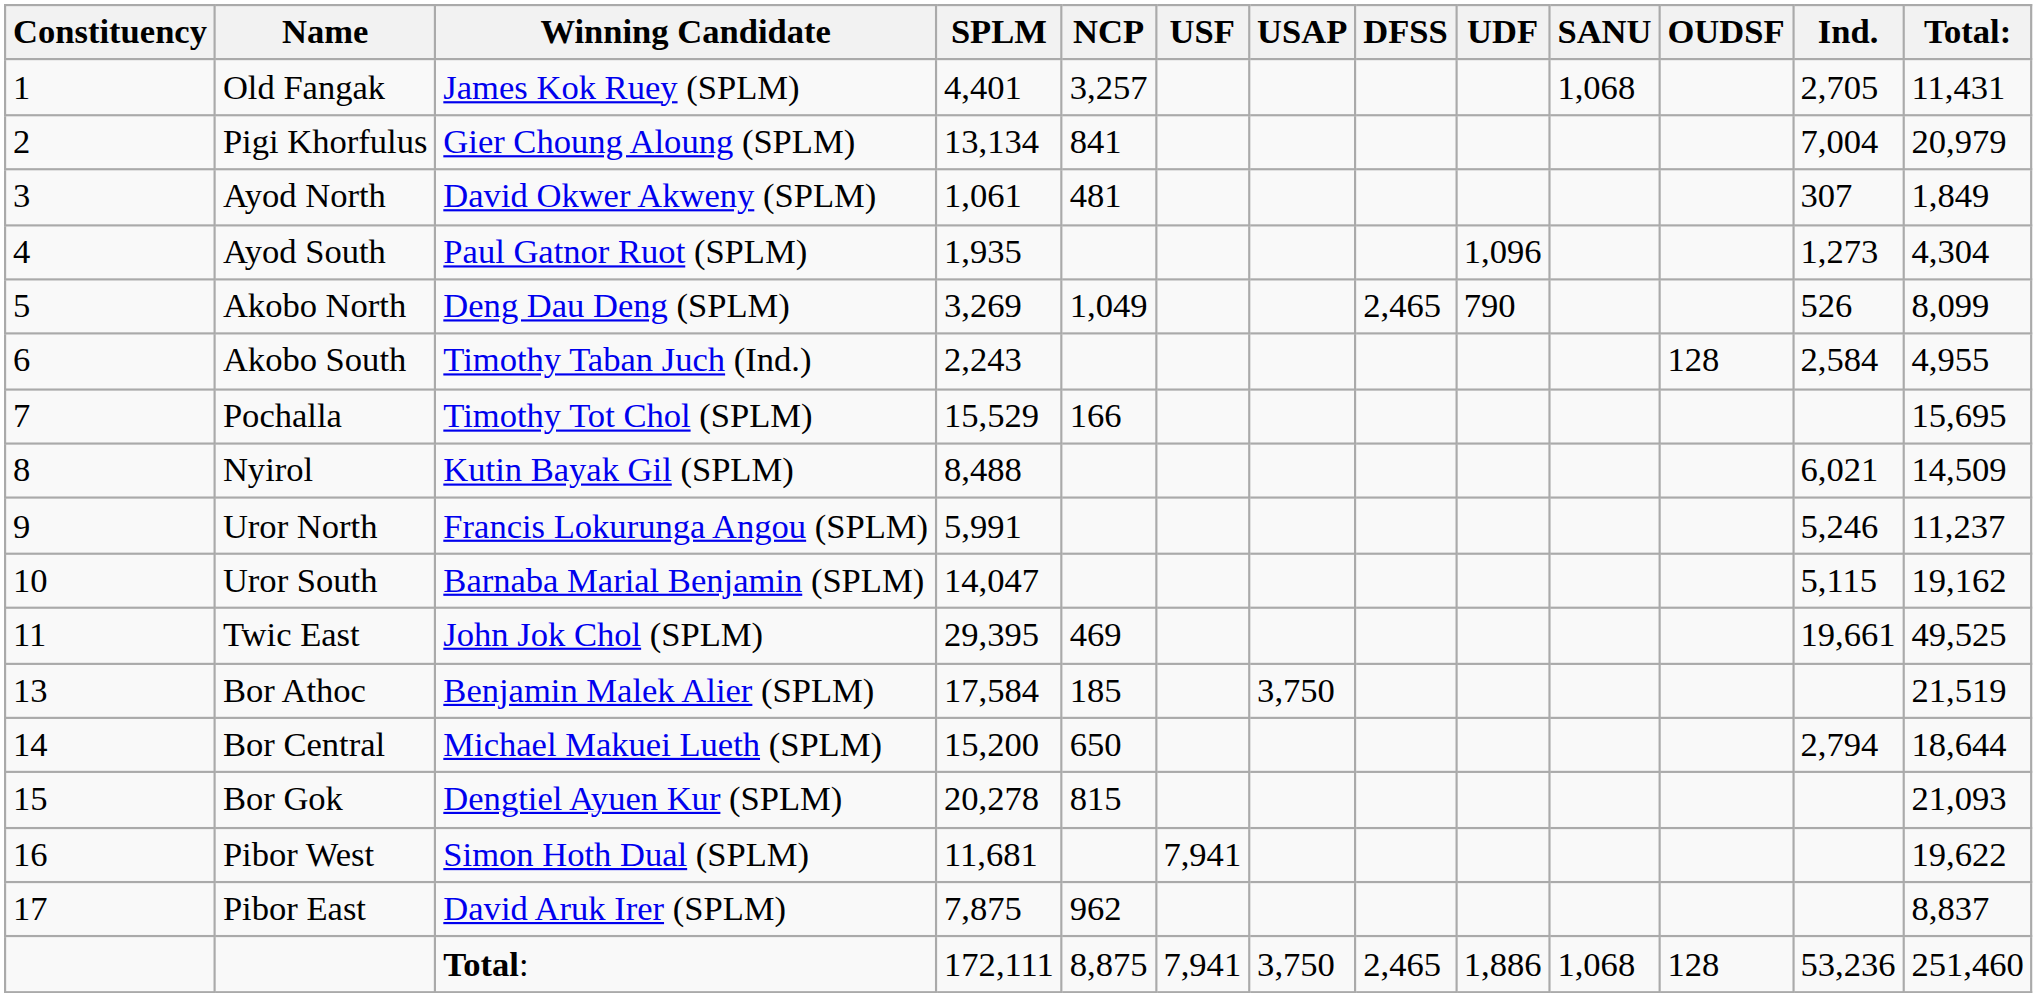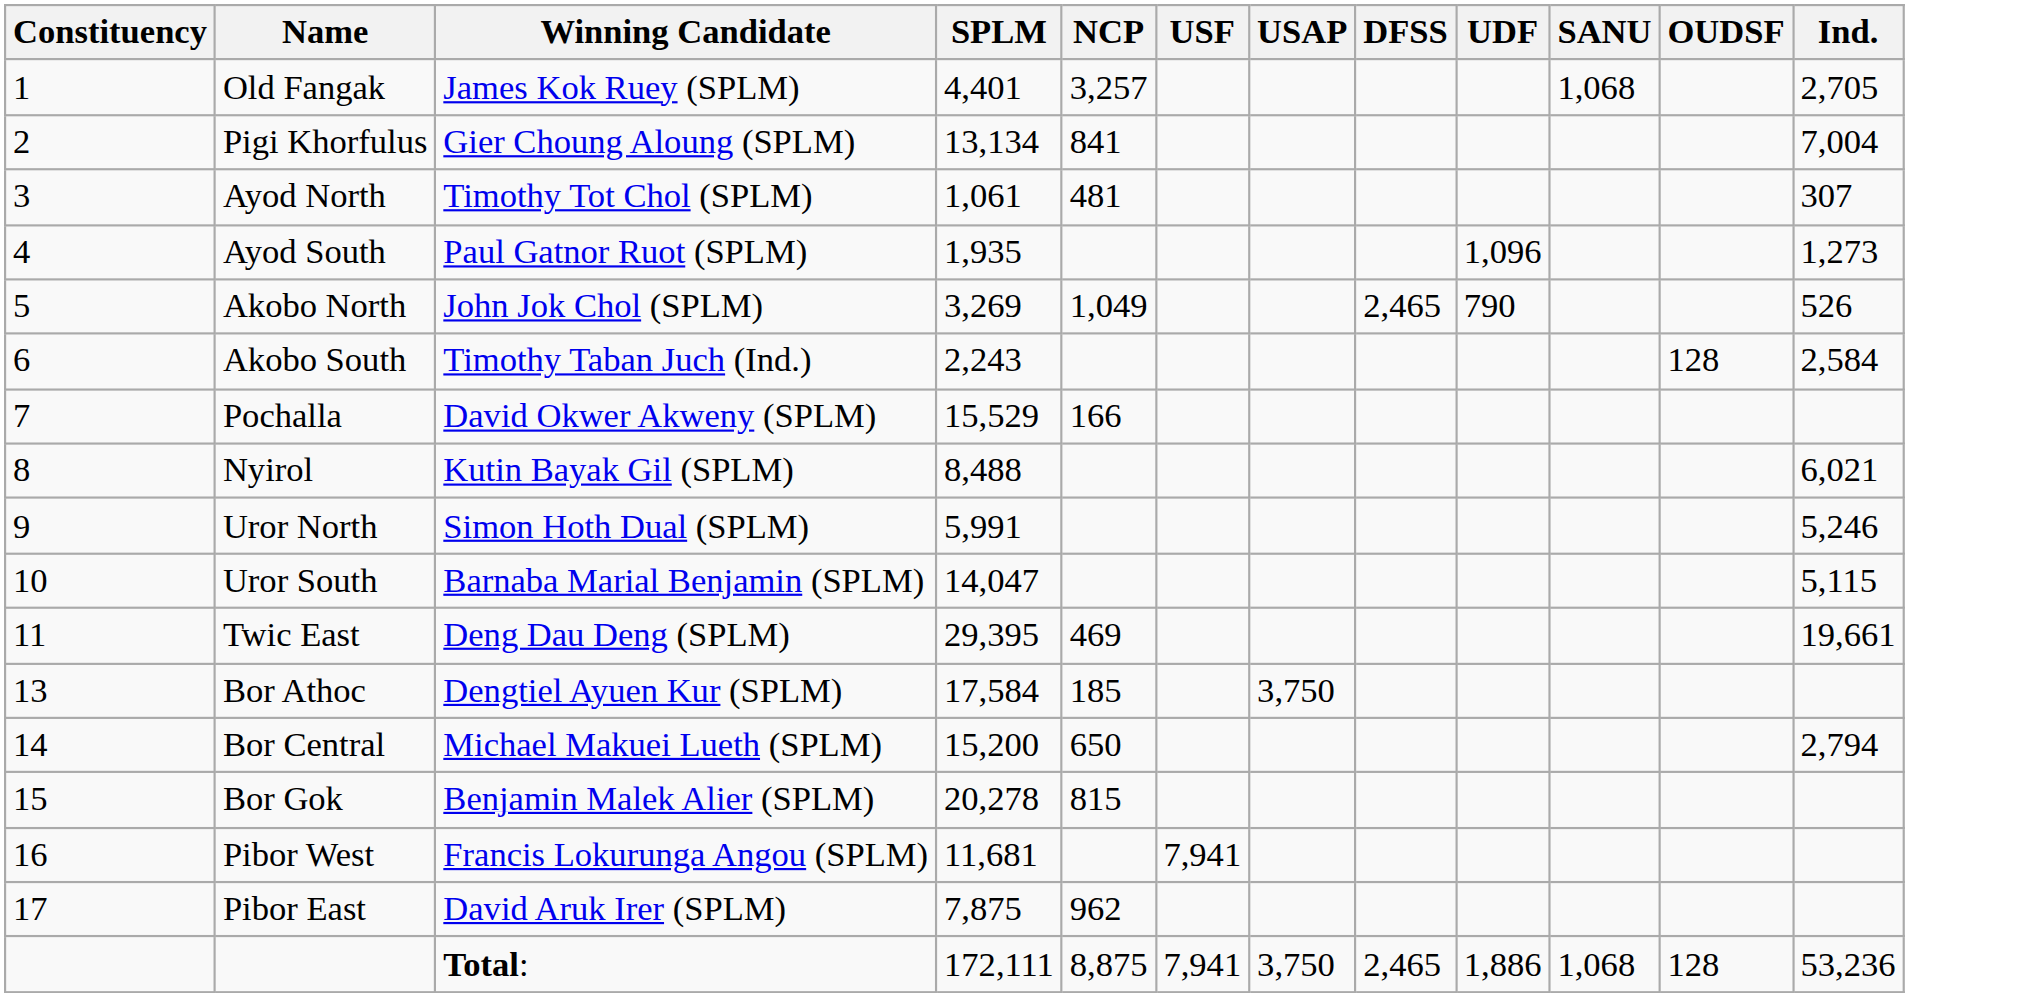- column: Total: | 11,431 | 20,979 | 1,849 | 4,304 | 8,099 | 4,955 | 15,695 | 14,509 | 11,237 | 19,162 | 49,525 | 21,519 | 18,644 | 21,093 | 19,622 | 8,837 | 251,460
Ayod North | Winning Candidate: David Okwer Akweny (SPLM) -> Timothy Tot Chol (SPLM)
Akobo North | Winning Candidate: Deng Dau Deng (SPLM) -> John Jok Chol (SPLM)
Pochalla | Winning Candidate: Timothy Tot Chol (SPLM) -> David Okwer Akweny (SPLM)
Uror North | Winning Candidate: Francis Lokurunga Angou (SPLM) -> Simon Hoth Dual (SPLM)
Twic East | Winning Candidate: John Jok Chol (SPLM) -> Deng Dau Deng (SPLM)
Bor Athoc | Winning Candidate: Benjamin Malek Alier (SPLM) -> Dengtiel Ayuen Kur (SPLM)
Bor Gok | Winning Candidate: Dengtiel Ayuen Kur (SPLM) -> Benjamin Malek Alier (SPLM)
Pibor West | Winning Candidate: Simon Hoth Dual (SPLM) -> Francis Lokurunga Angou (SPLM)
